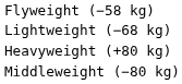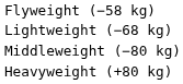rows swapped: Middleweight (−80 kg) <-> Heavyweight (+80 kg)
